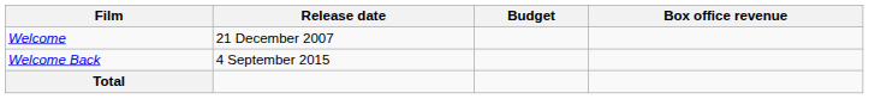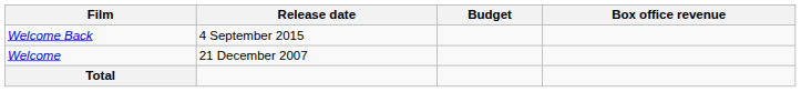rows swapped: Welcome <-> Welcome Back
